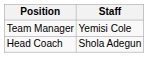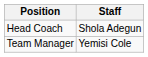rows swapped: Head Coach <-> Team Manager
